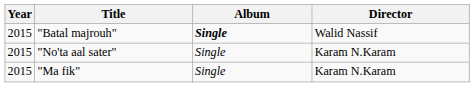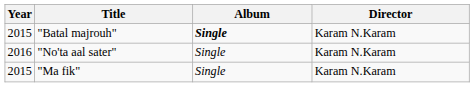"Batal majrouh" | Director: Walid Nassif -> Karam N.Karam
"No'ta aal sater" | Year: 2015 -> 2016
